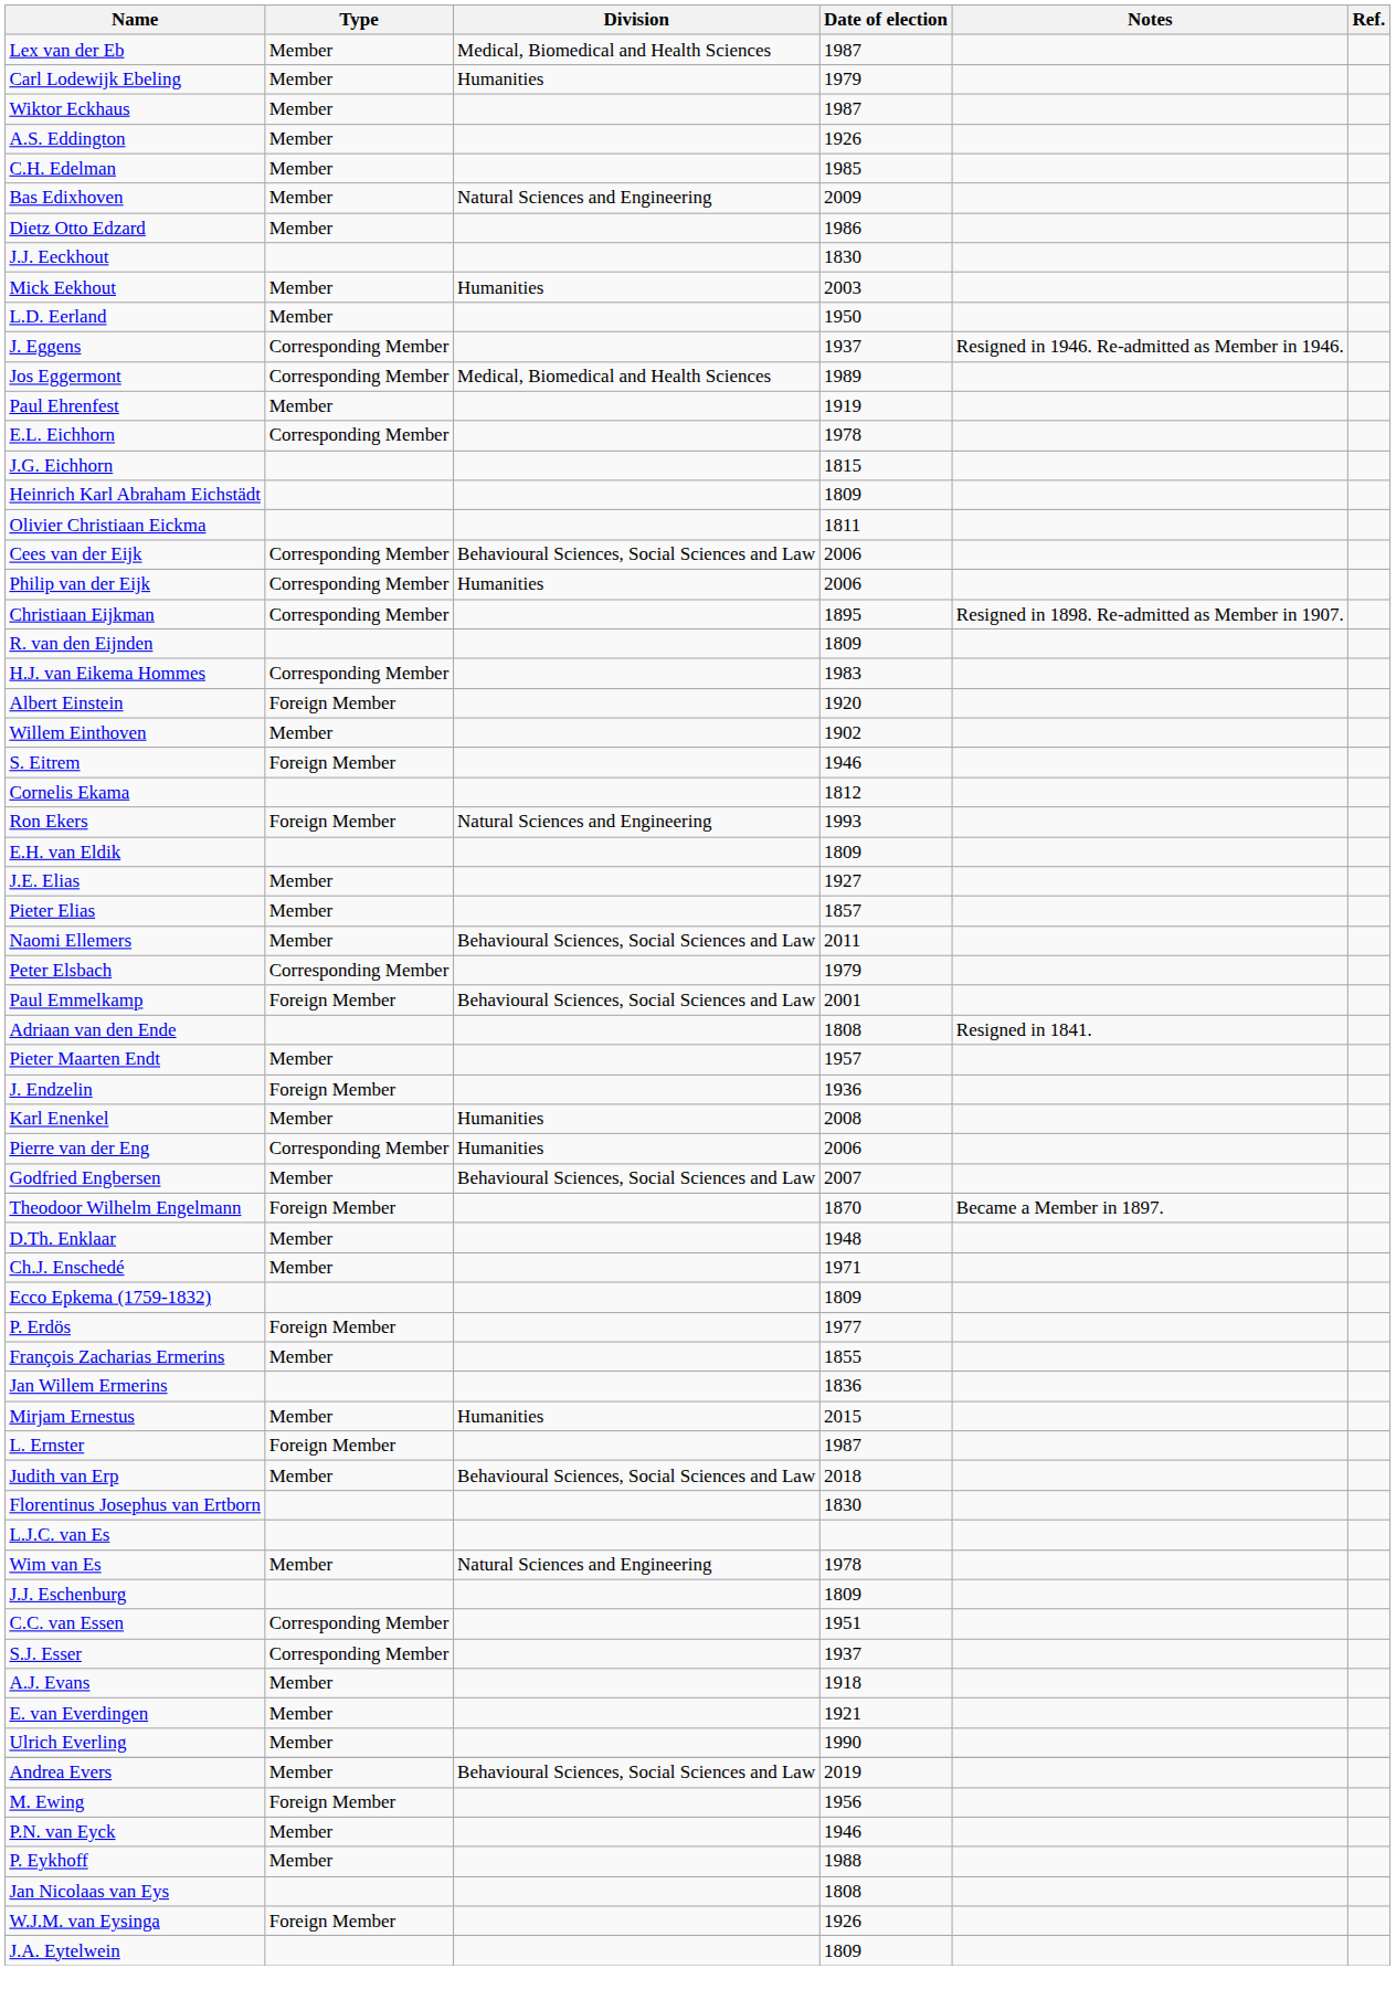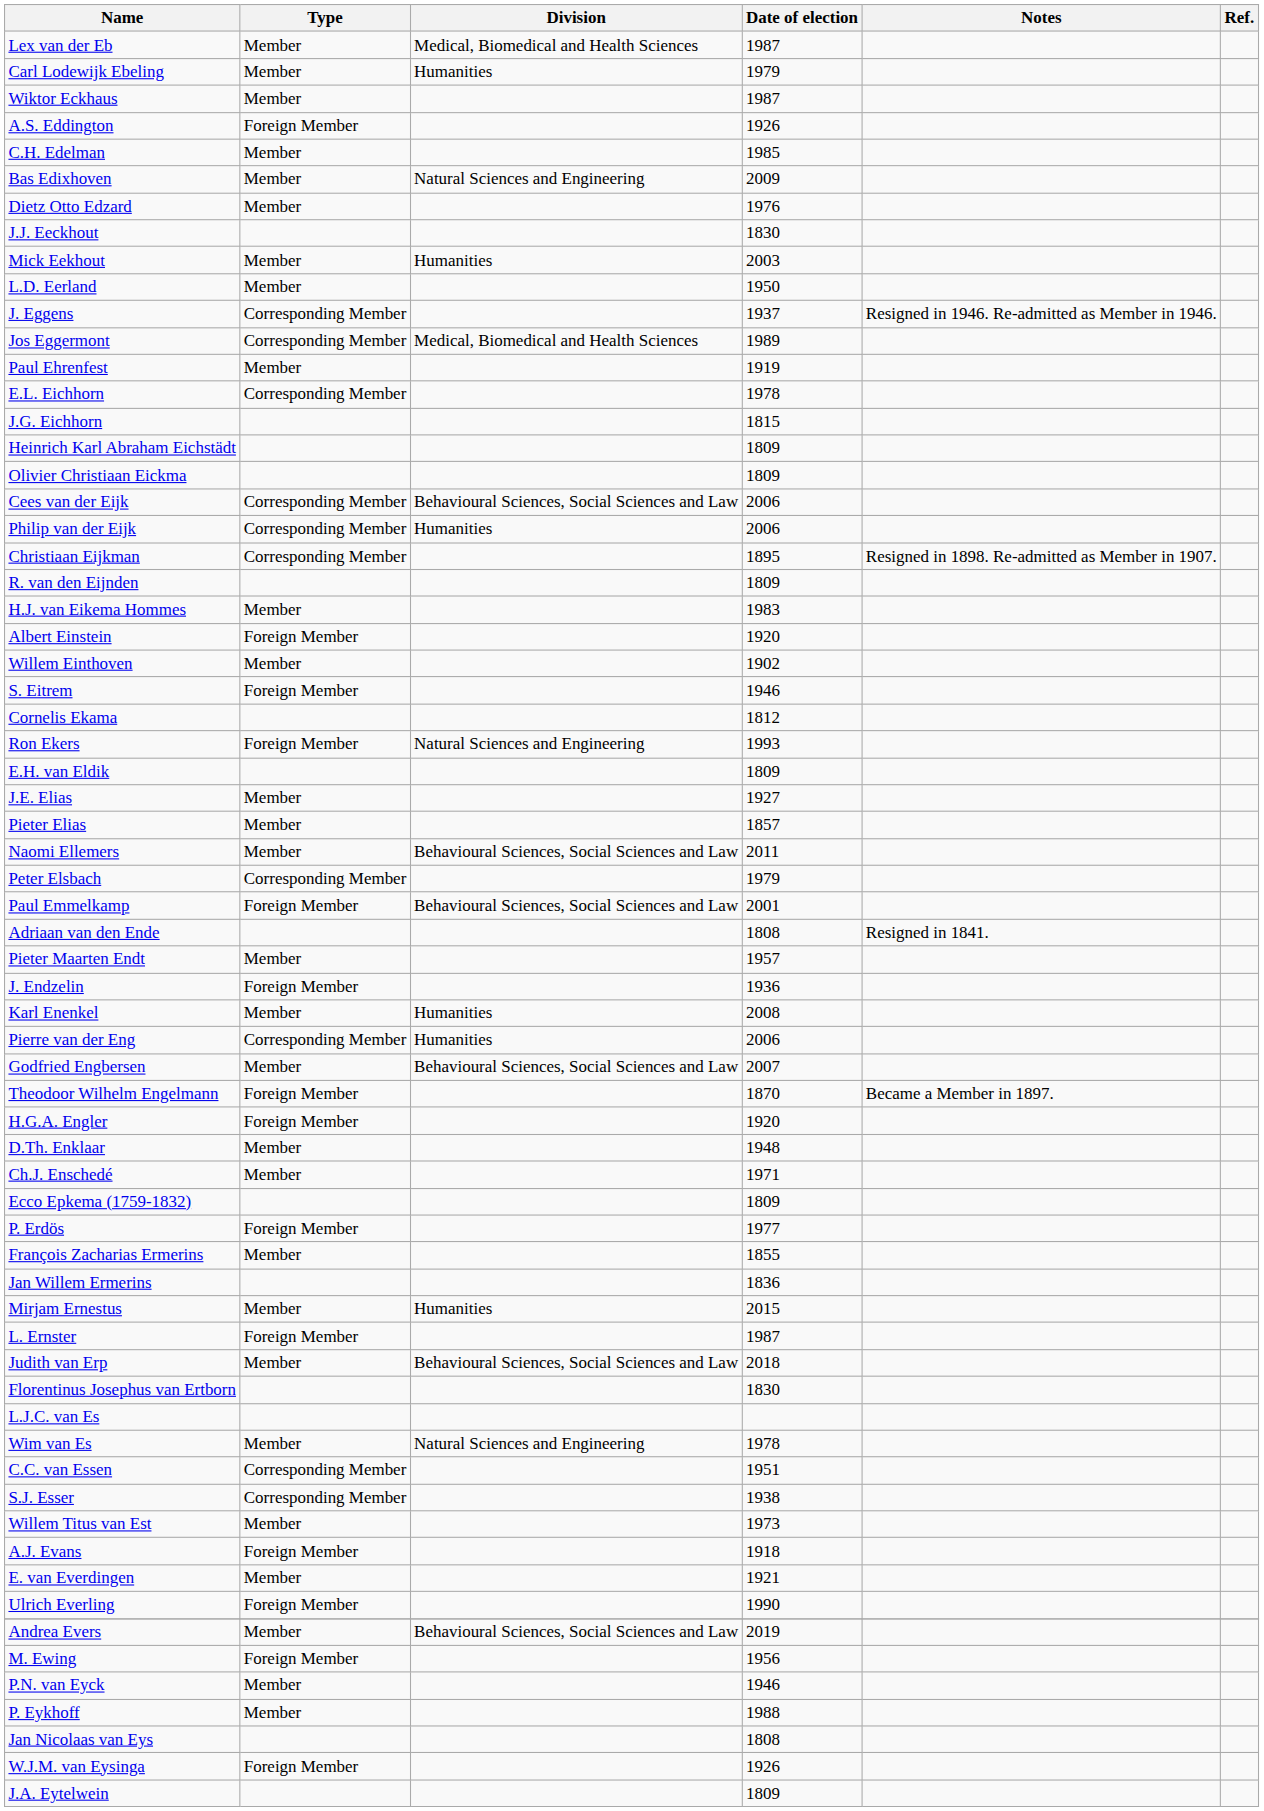A.S. Eddington | Type: Member -> Foreign Member
Dietz Otto Edzard | Date of election: 1986 -> 1976
Olivier Christiaan Eickma | Date of election: 1811 -> 1809
H.J. van Eikema Hommes | Type: Corresponding Member -> Member
+ row: H.G.A. Engler | Foreign Member | 1920
- row: J.J. Eschenburg | 1809
S.J. Esser | Date of election: 1937 -> 1938
+ row: Willem Titus van Est | Member | 1973
A.J. Evans | Type: Member -> Foreign Member
Ulrich Everling | Type: Member -> Foreign Member
